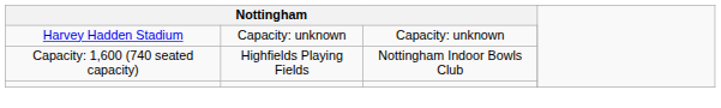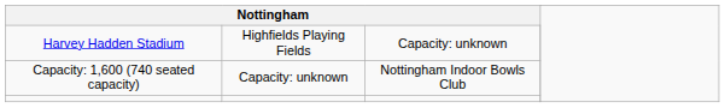Harvey Hadden Stadium | column 2: Capacity: unknown -> Highfields Playing Fields
Capacity: 1,600 (740 seated capacity) | column 2: Highfields Playing Fields -> Capacity: unknown
